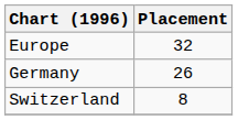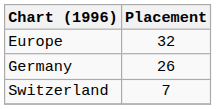Switzerland | Placement: 8 -> 7
